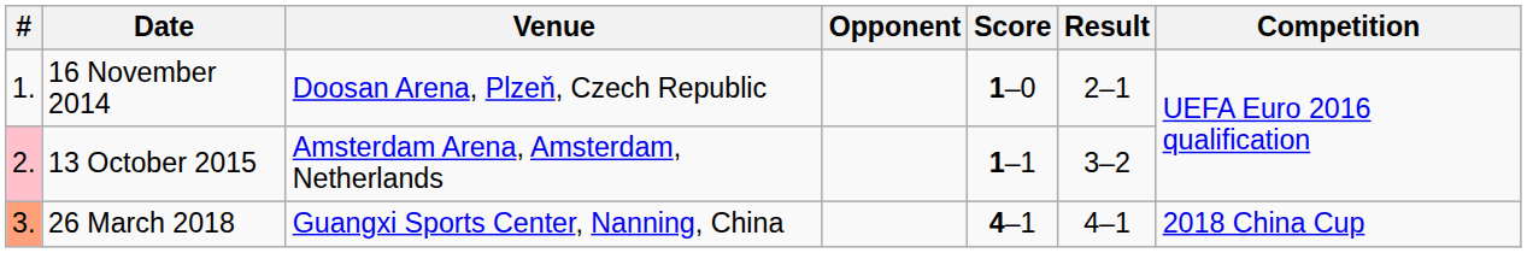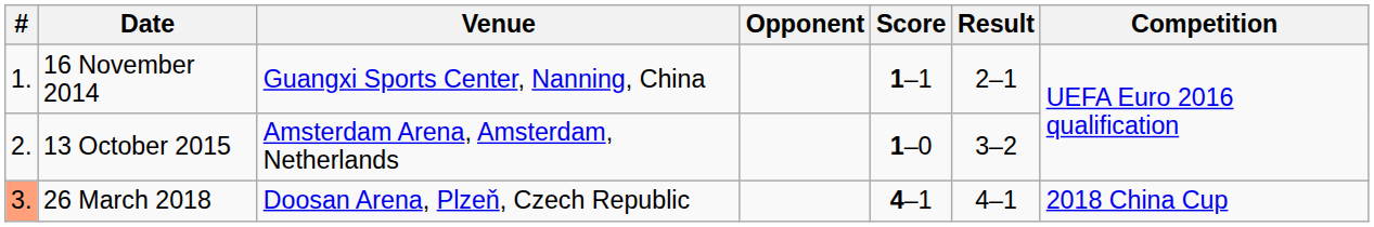16 November 2014 | Venue: Doosan Arena, Plzeň, Czech Republic -> Guangxi Sports Center, Nanning, China
16 November 2014 | Score: 1–0 -> 1–1
13 October 2015 | #: pink background -> no background
13 October 2015 | Score: 1–1 -> 1–0
26 March 2018 | Venue: Guangxi Sports Center, Nanning, China -> Doosan Arena, Plzeň, Czech Republic
